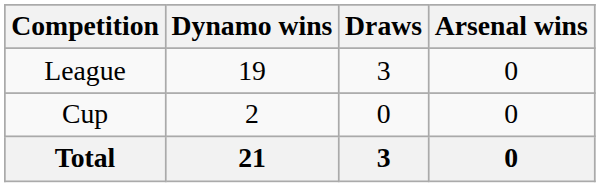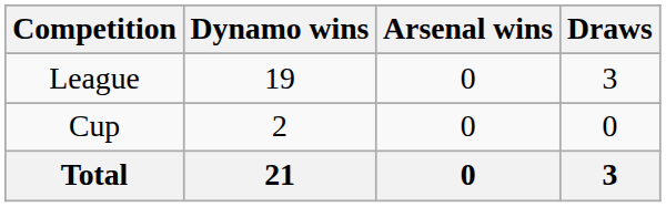columns swapped: Draws <-> Arsenal wins
